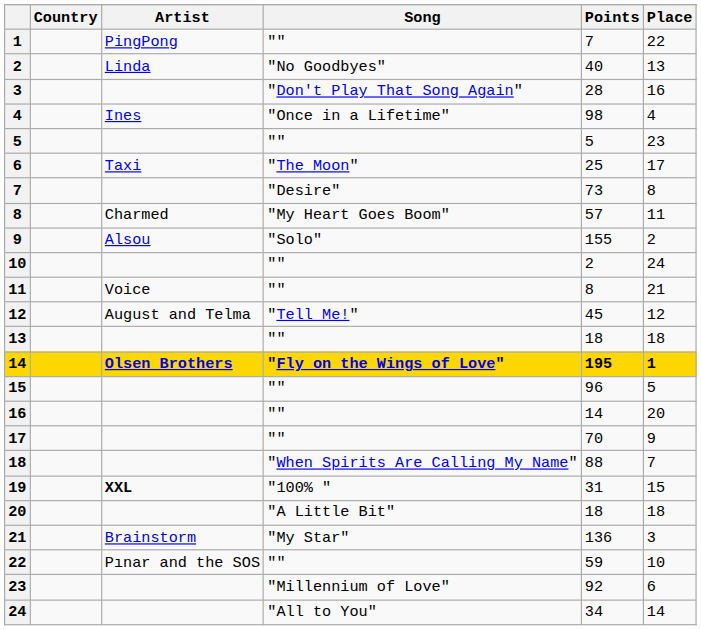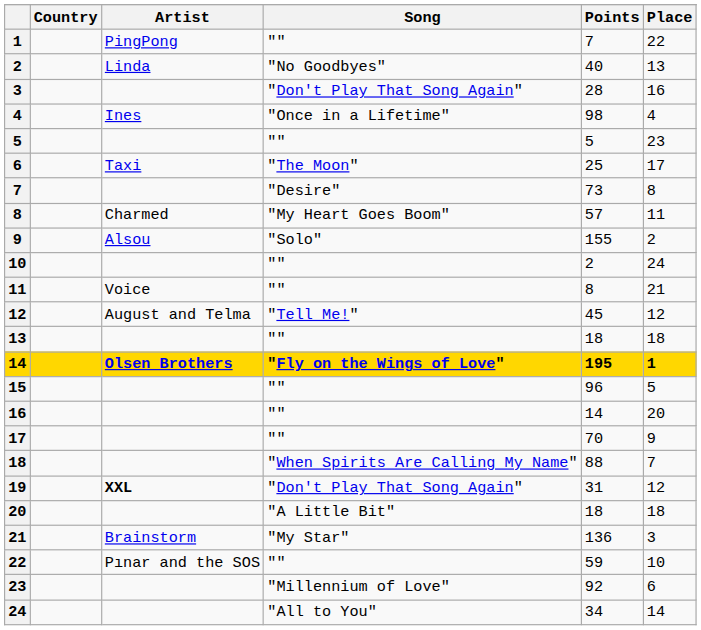19 | Song: "100% " -> "Don't Play That Song Again"
19 | Place: 15 -> 12
